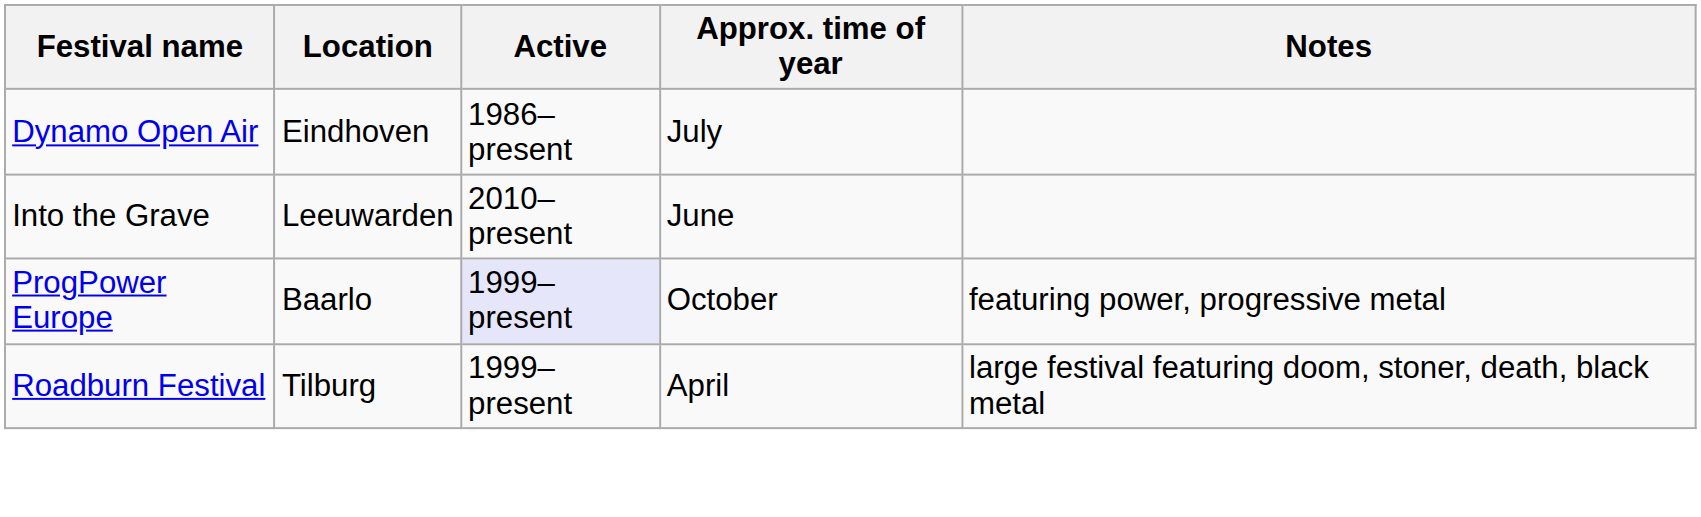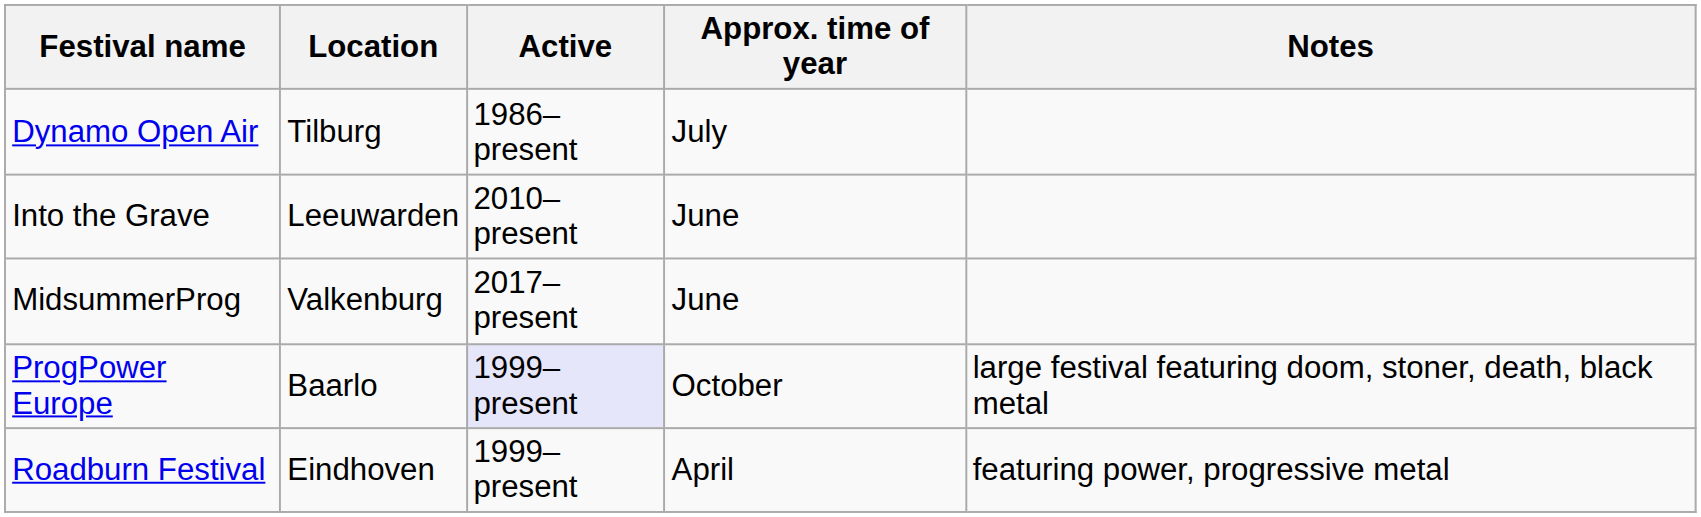Dynamo Open Air | Location: Eindhoven -> Tilburg
+ row: MidsummerProg | Valkenburg | 2017–present | June
ProgPower Europe | Notes: featuring power, progressive metal -> large festival featuring doom, stoner, death, black metal
Roadburn Festival | Location: Tilburg -> Eindhoven
Roadburn Festival | Notes: large festival featuring doom, stoner, death, black metal -> featuring power, progressive metal
